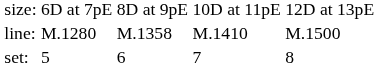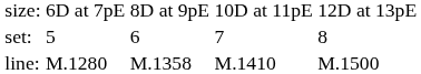rows swapped: set: <-> line:
